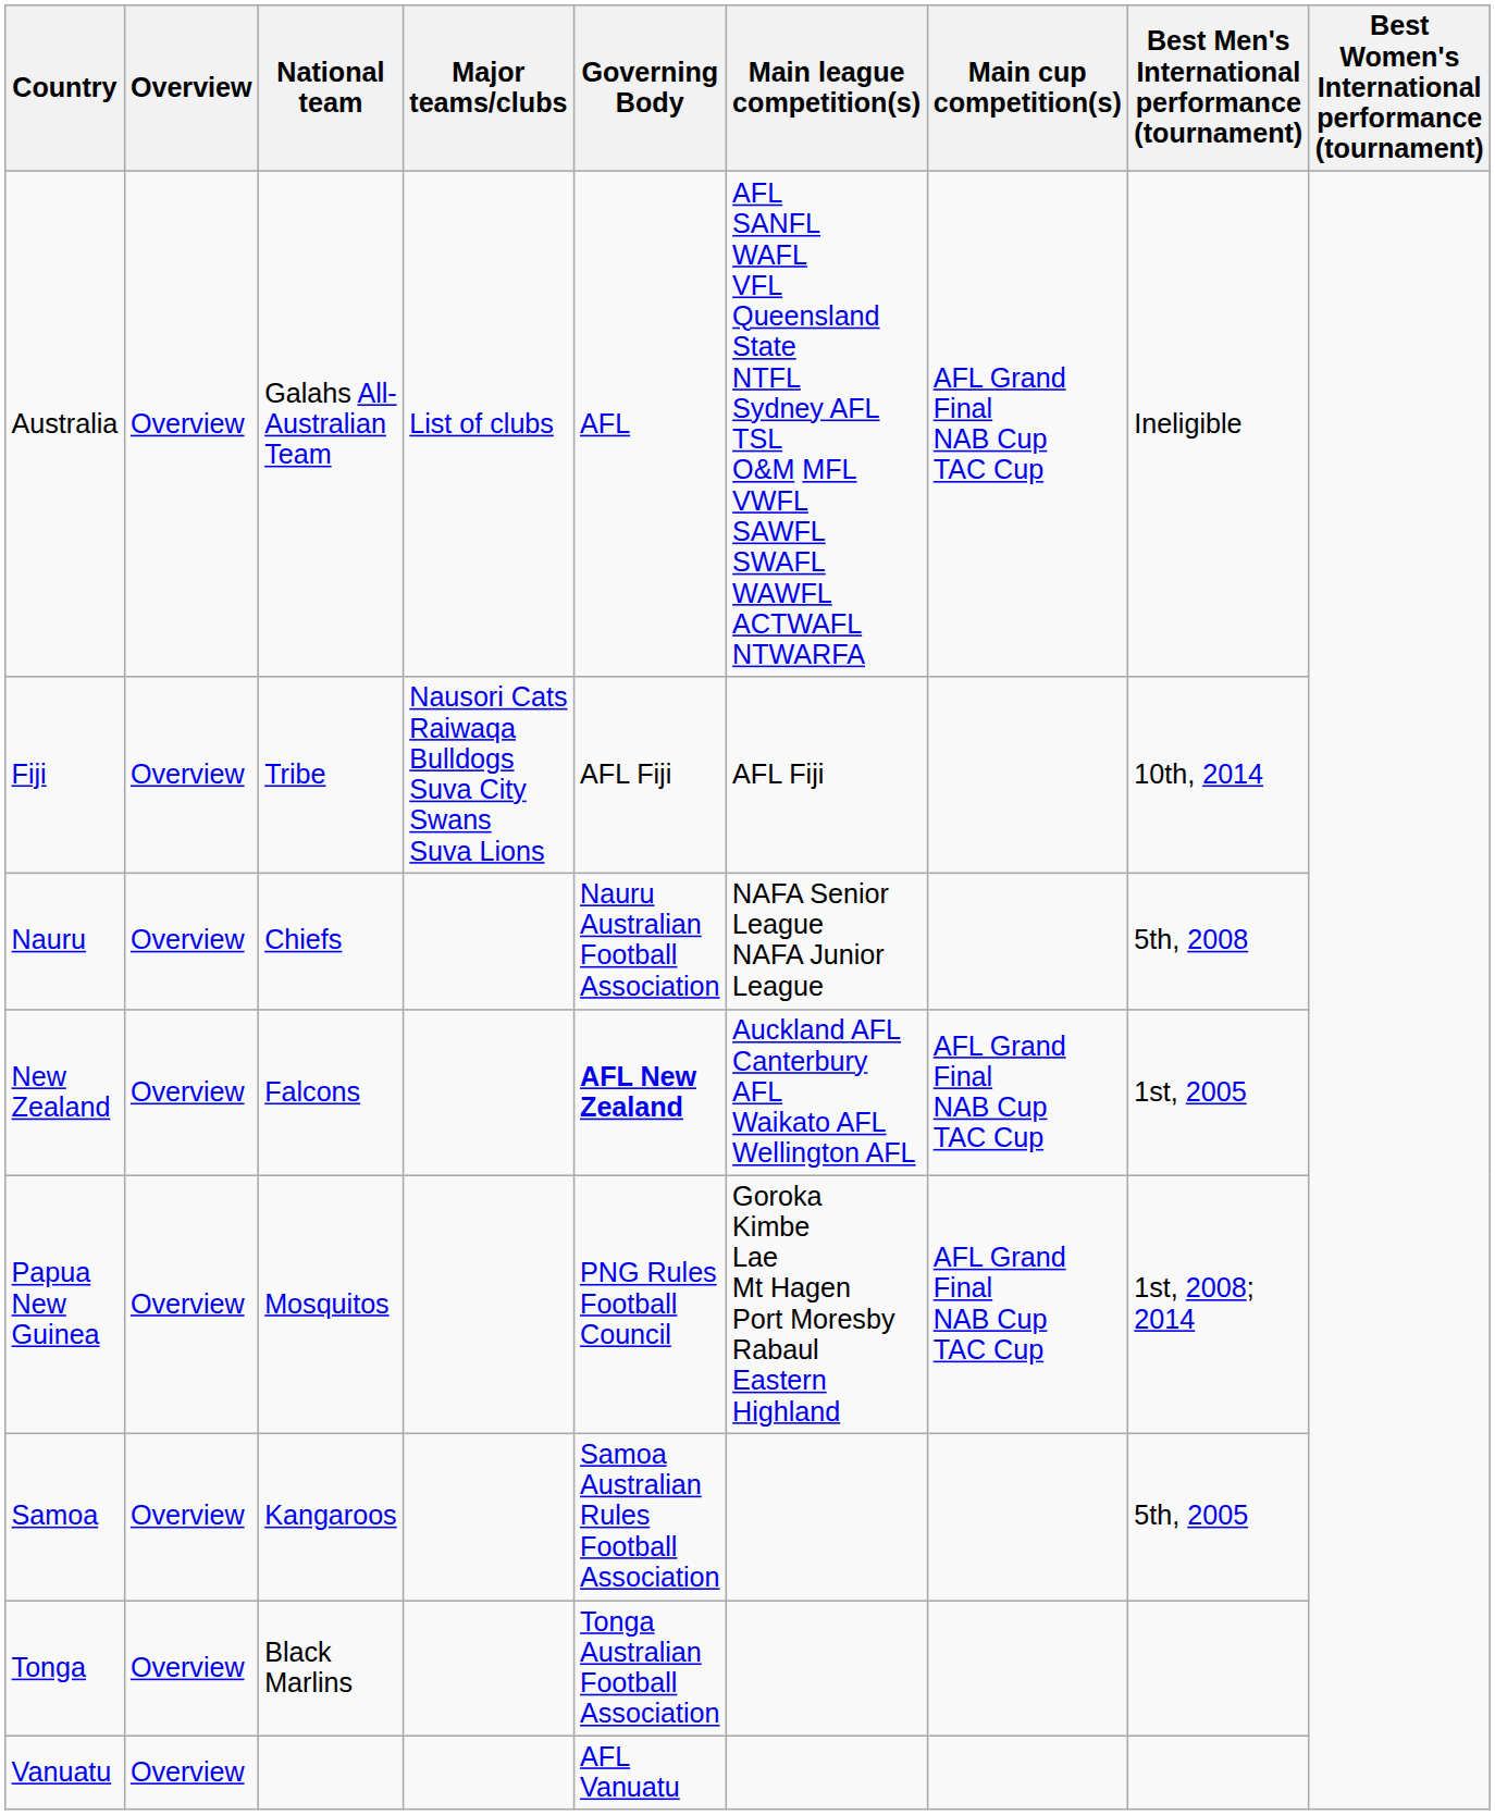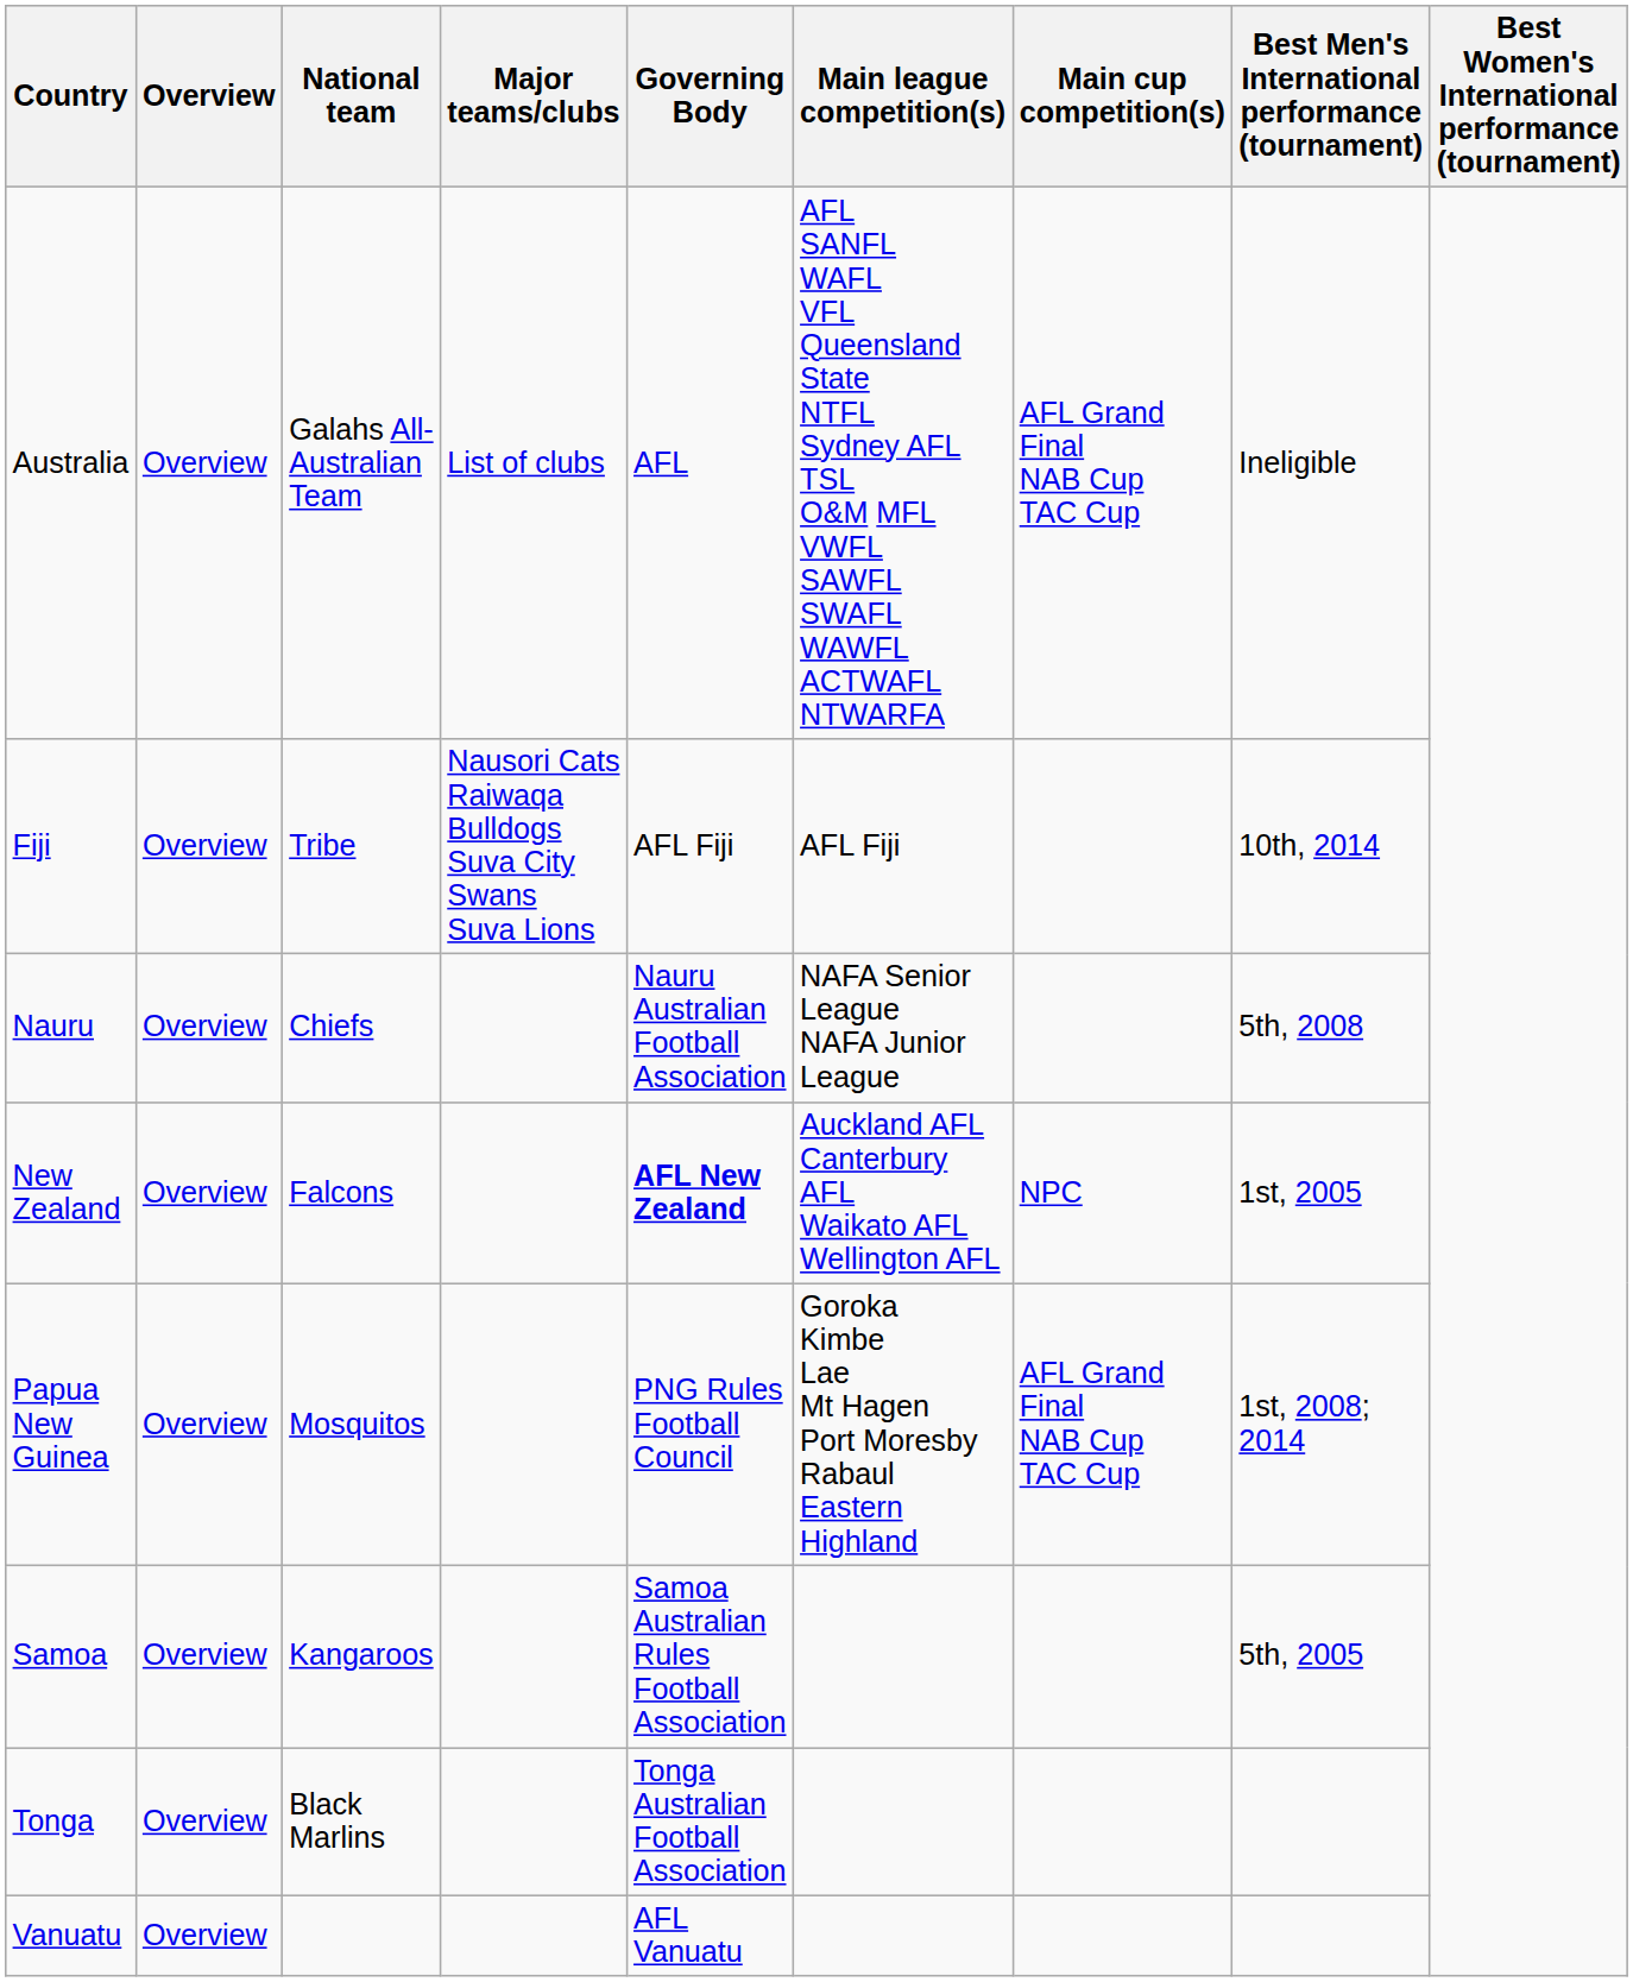New Zealand | Main cup competition(s): AFL Grand Final NAB Cup TAC Cup -> NPC
